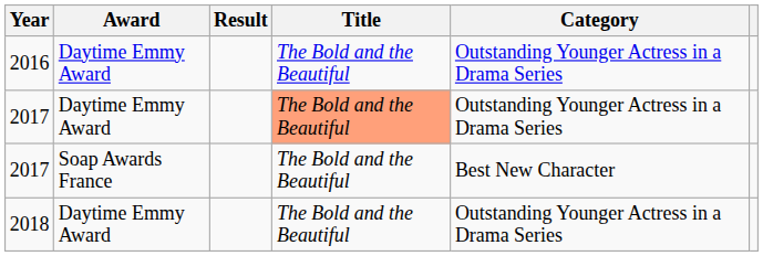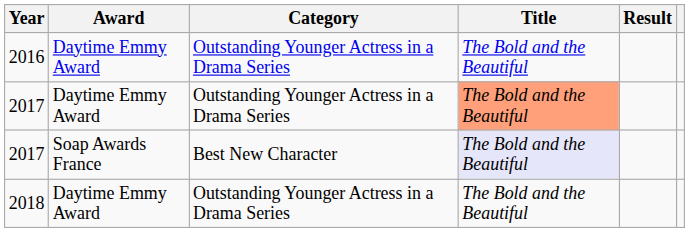columns swapped: Category <-> Result
2017 / Soap Awards France | Title: no background -> lavender background
